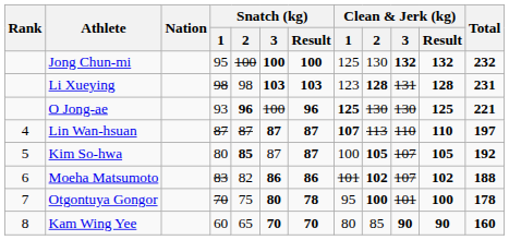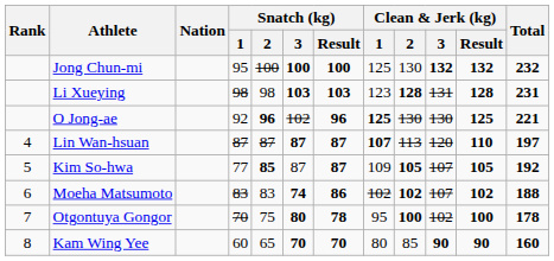O Jong-ae | Snatch (kg) / 1: 93 -> 92
O Jong-ae | Snatch (kg) / 3: 100 -> 102
Lin Wan-hsuan | Clean & Jerk (kg) / 3: 110 -> 120
Kim So-hwa | Snatch (kg) / 1: 80 -> 77
Kim So-hwa | Clean & Jerk (kg) / 1: 100 -> 109
Moeha Matsumoto | Snatch (kg) / 2: 82 -> 83
Moeha Matsumoto | Snatch (kg) / 3: 86 -> 74
Moeha Matsumoto | Clean & Jerk (kg) / 1: 101 -> 102
Otgontuya Gongor | Clean & Jerk (kg) / 3: 101 -> 102
